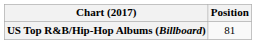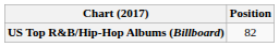US Top R&B/Hip-Hop Albums (Billboard) | Position: 81 -> 82
